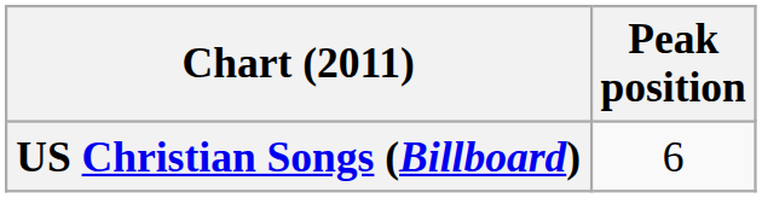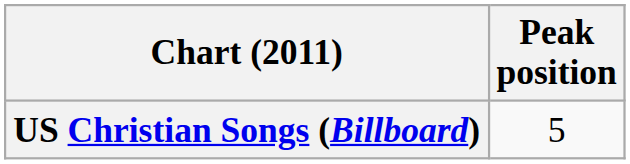US Christian Songs (Billboard) | Peak position: 6 -> 5
